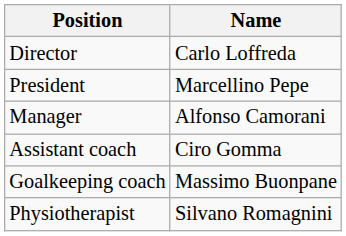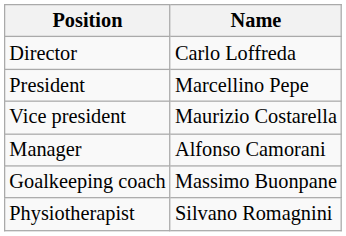+ row: Vice president | Maurizio Costarella
- row: Assistant coach | Ciro Gomma
